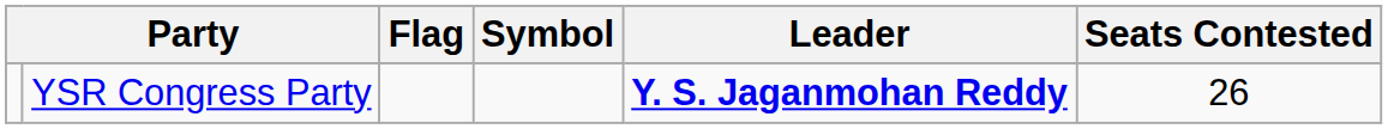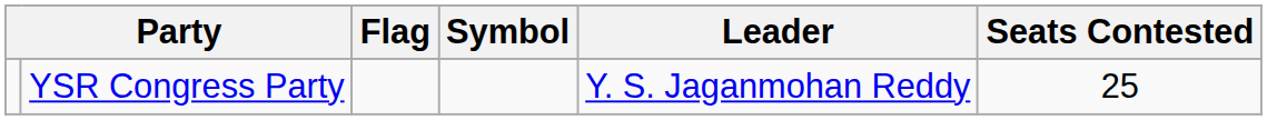YSR Congress Party | Leader: bold -> normal
YSR Congress Party | Seats Contested: 26 -> 25
